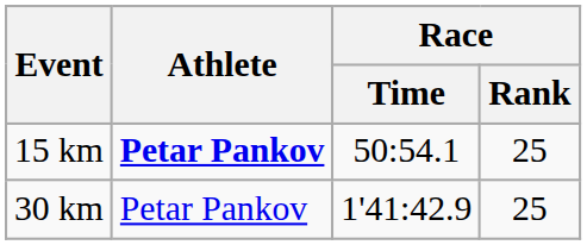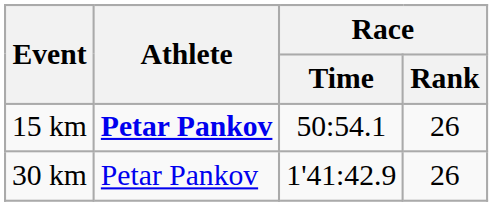15 km | Race / Rank: 25 -> 26
30 km | Race / Rank: 25 -> 26
